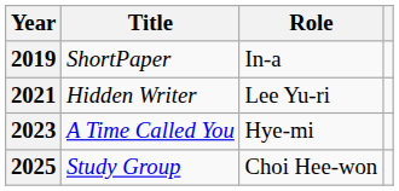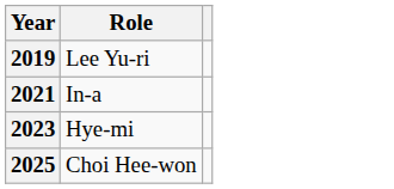- column: Title | ShortPaper | Hidden Writer | A Time Called You | Study Group
2019 | Role: In-a -> Lee Yu-ri
2021 | Role: Lee Yu-ri -> In-a
